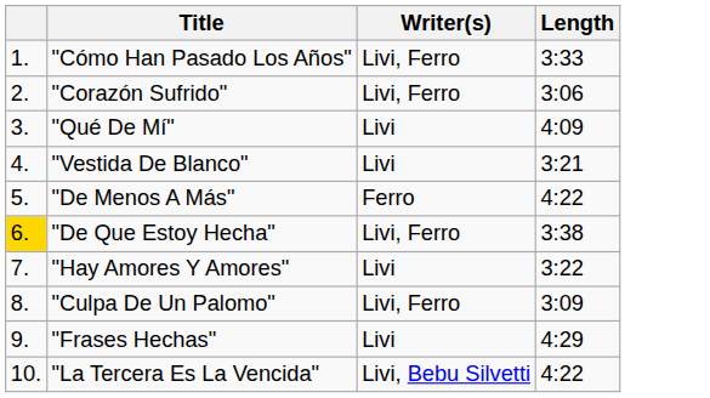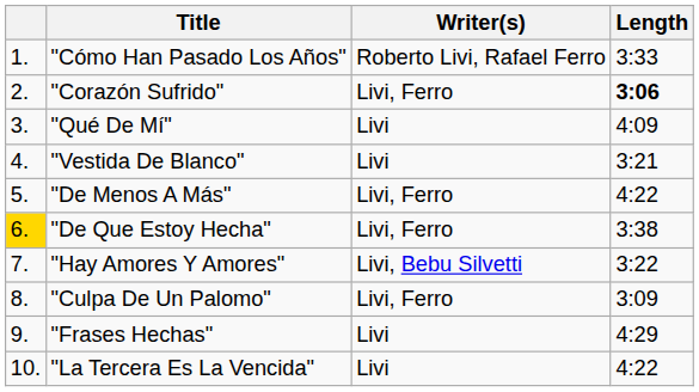"Cómo Han Pasado Los Años" | Writer(s): Livi, Ferro -> Roberto Livi, Rafael Ferro
"Corazón Sufrido" | Length: normal -> bold
"De Menos A Más" | Writer(s): Ferro -> Livi, Ferro
"Hay Amores Y Amores" | Writer(s): Livi -> Livi, Bebu Silvetti
"La Tercera Es La Vencida" | Writer(s): Livi, Bebu Silvetti -> Livi
